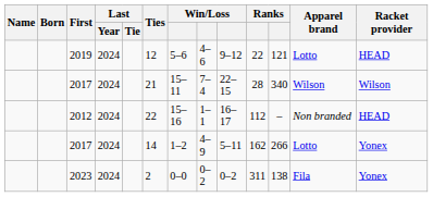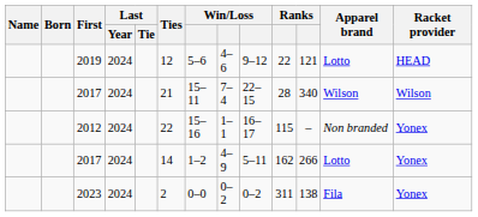2012 | column 10: 112 -> 115
2012 | Racket provider: HEAD -> Yonex
